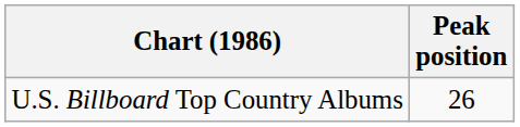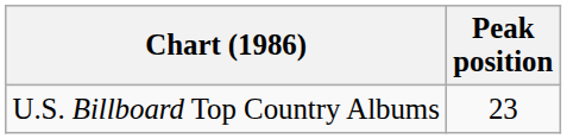U.S. Billboard Top Country Albums | Peak position: 26 -> 23
